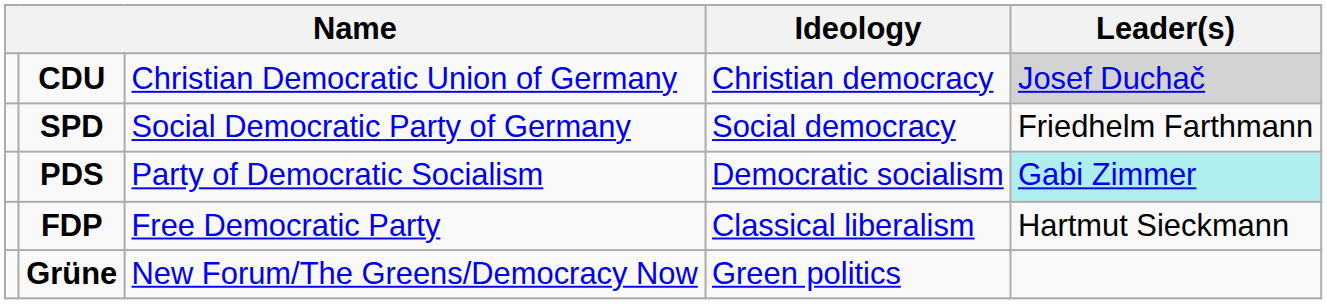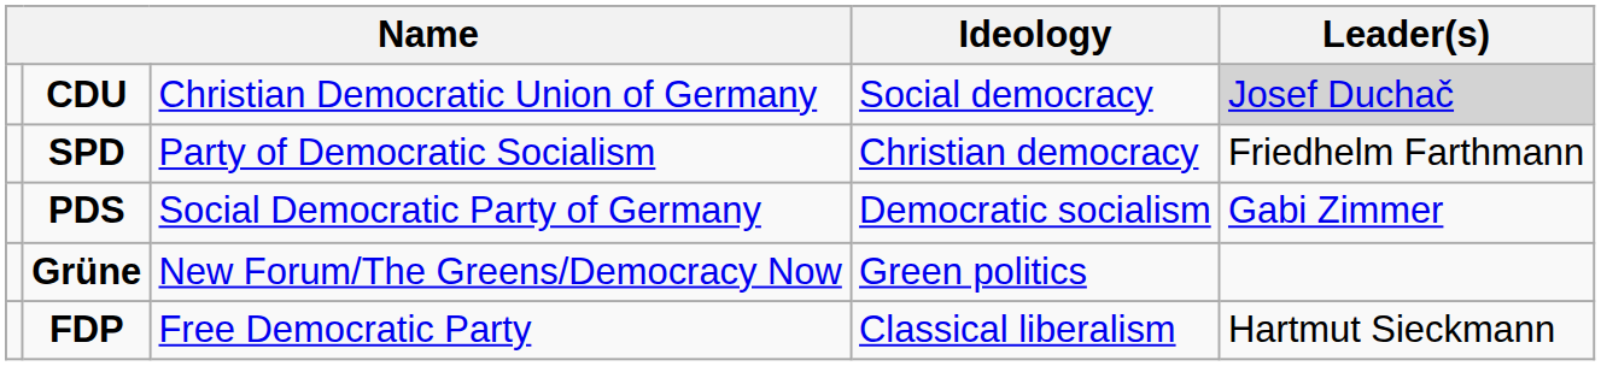CDU | Ideology: Christian democracy -> Social democracy
SPD | column 3: Social Democratic Party of Germany -> Party of Democratic Socialism
SPD | Ideology: Social democracy -> Christian democracy
PDS | column 3: Party of Democratic Socialism -> Social Democratic Party of Germany
PDS | Leader(s): paleturquoise background -> no background
rows swapped: FDP <-> Grüne
